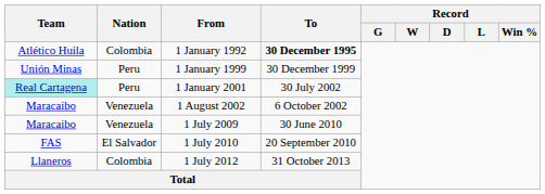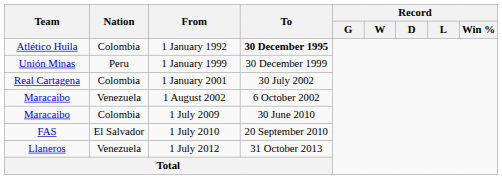1 January 2001 | Team: paleturquoise background -> no background
1 January 2001 | Nation: Peru -> Colombia
1 July 2009 | Nation: Venezuela -> Colombia
1 July 2012 | Nation: Colombia -> Venezuela
